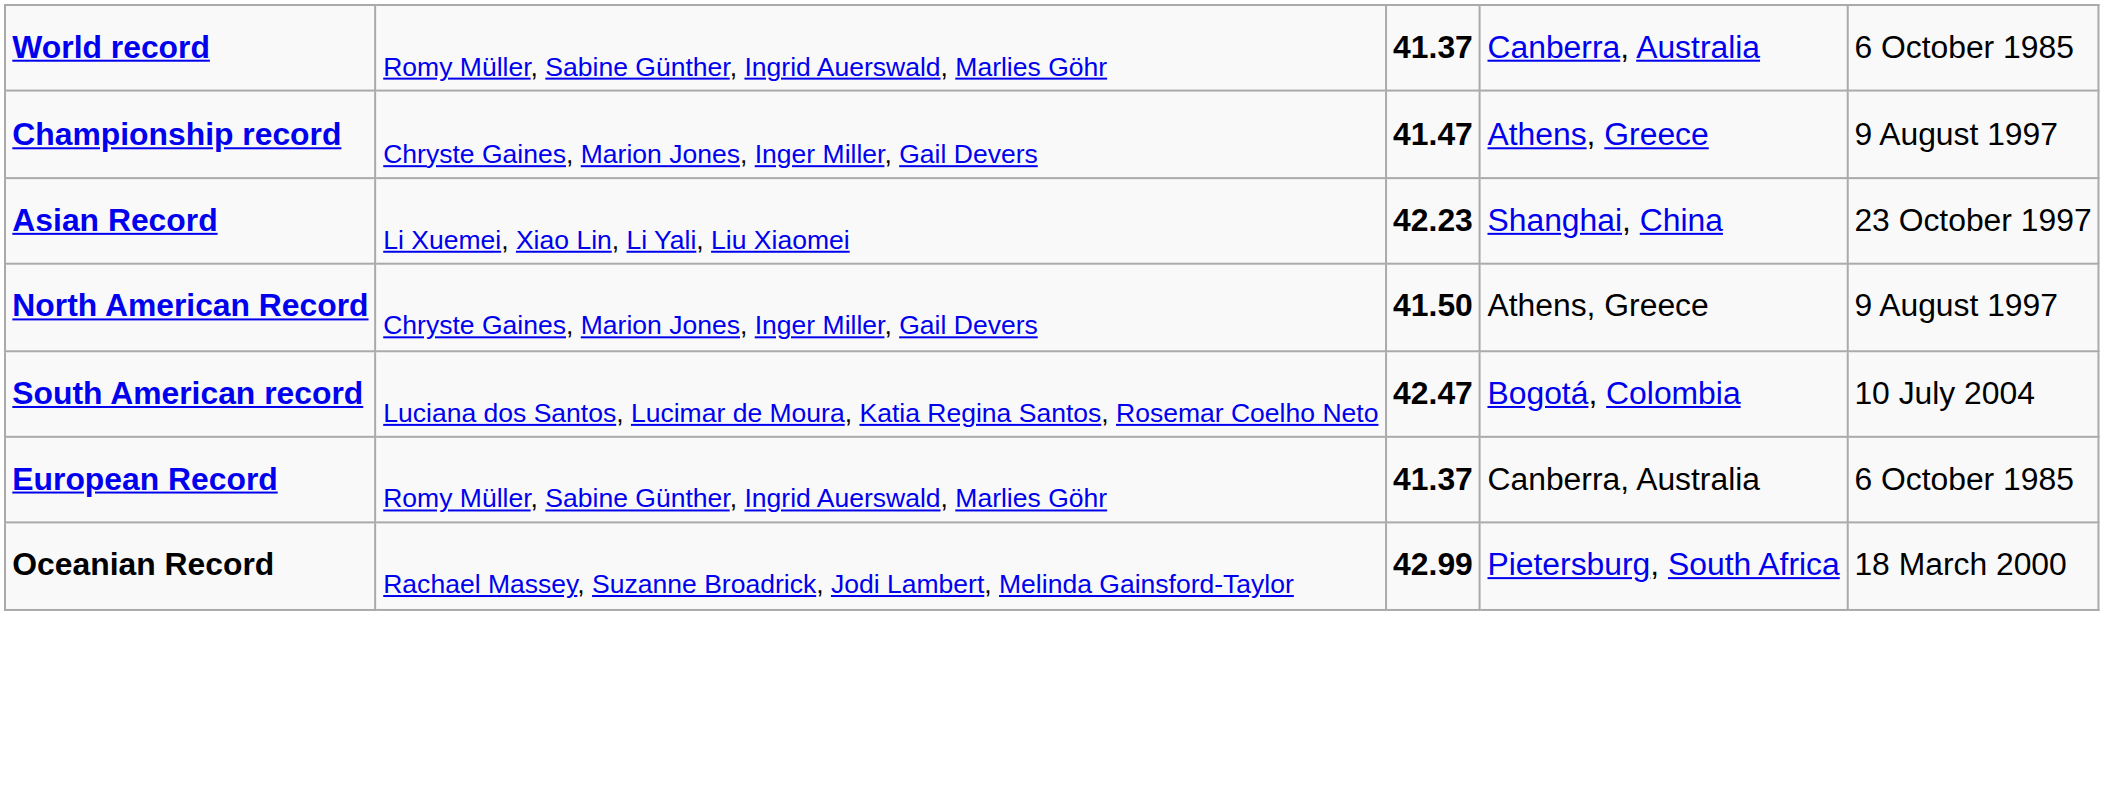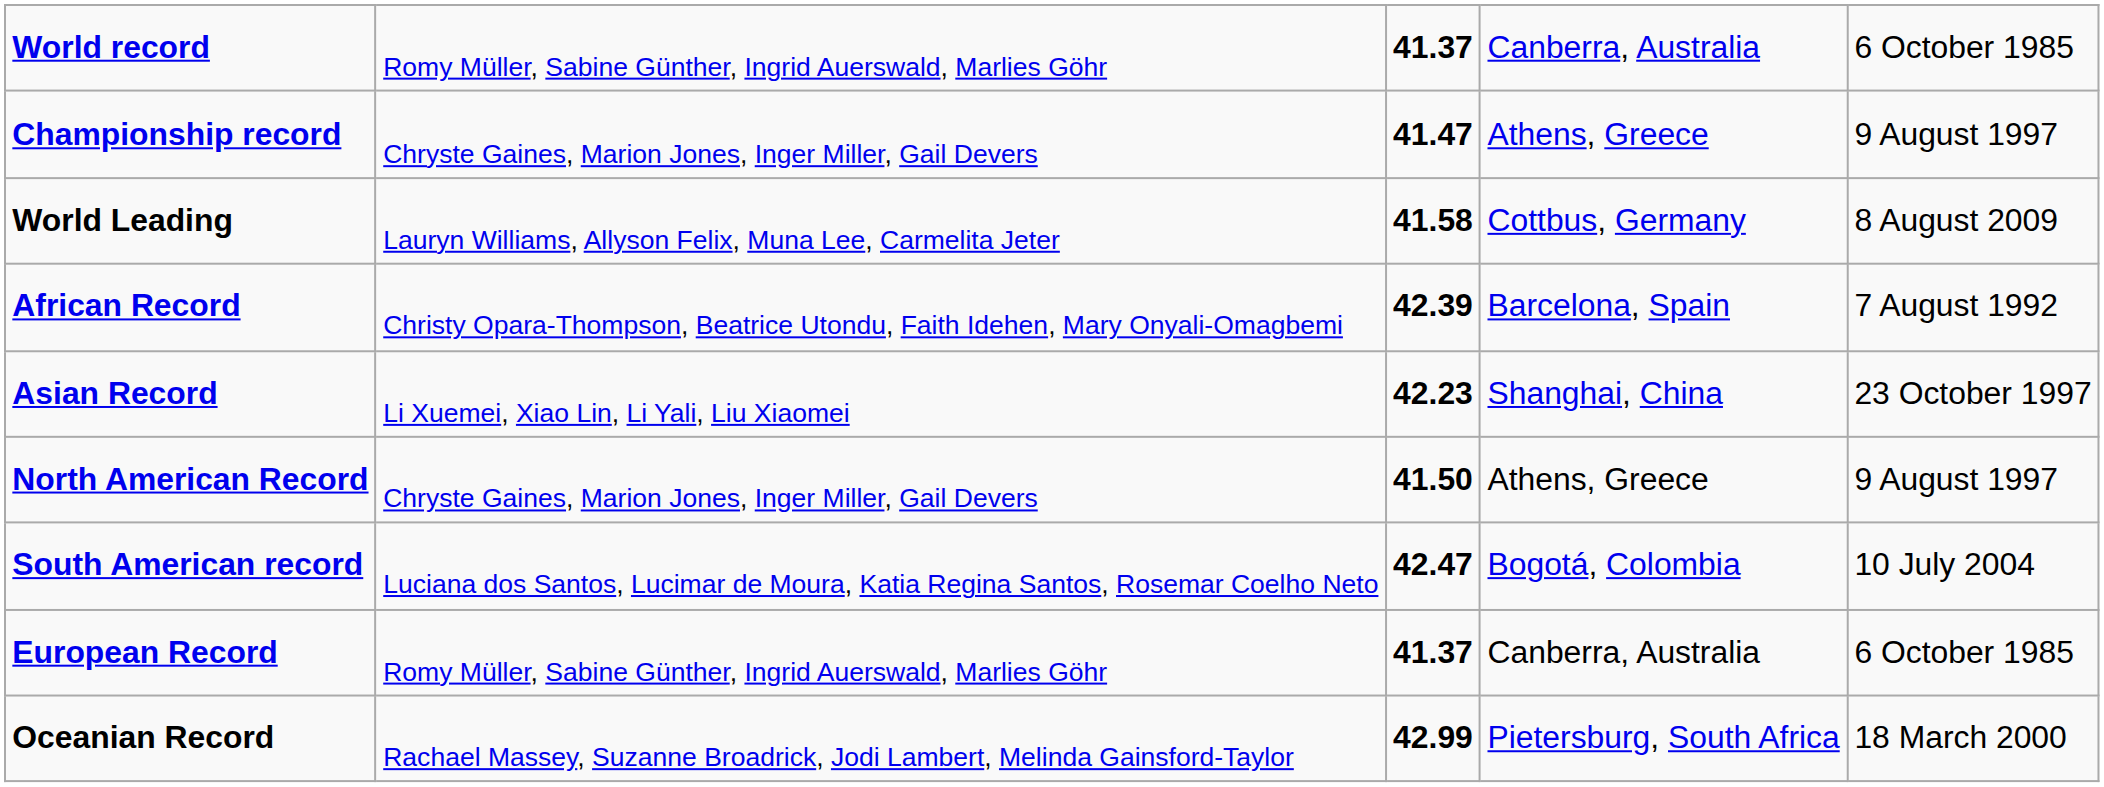+ row: World Leading | Lauryn Williams, Allyson Felix, Muna Lee, Carmelita Jeter | 41.58 | Cottbus, Germany | 8 August 2009
+ row: African Record | Christy Opara-Thompson, Beatrice Utondu, Faith Idehen, Mary Onyali-Omagbemi | 42.39 | Barcelona, Spain | 7 August 1992
